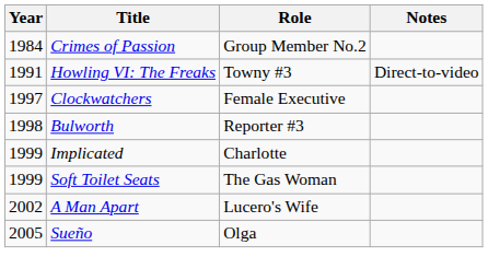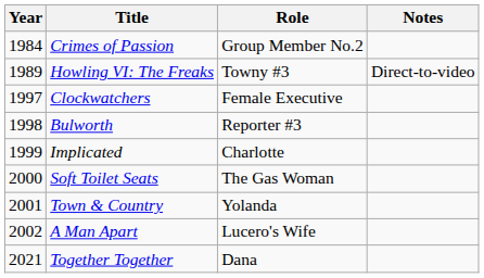Howling VI: The Freaks | Year: 1991 -> 1989
Soft Toilet Seats | Year: 1999 -> 2000
+ row: 2001 | Town & Country | Yolanda
- row: 2005 | Sueño | Olga
+ row: 2021 | Together Together | Dana
